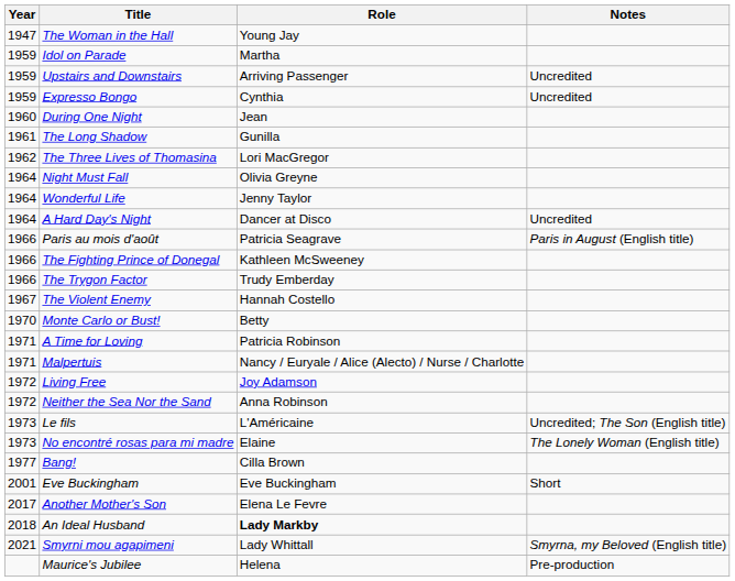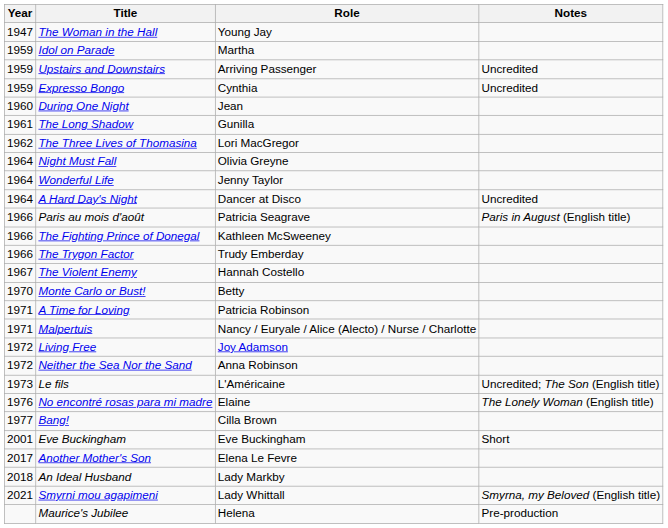No encontré rosas para mi madre | Year: 1973 -> 1976
An Ideal Husband | Role: bold -> normal
